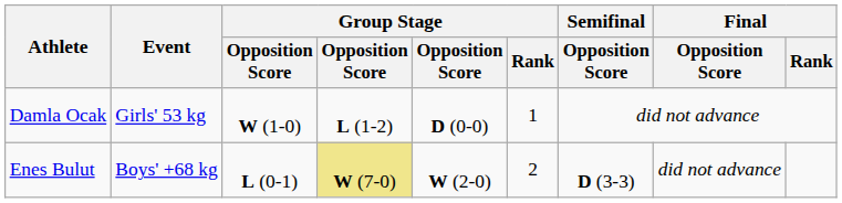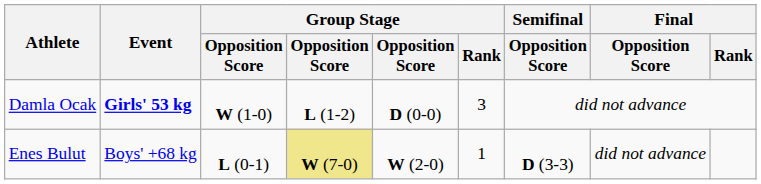Damla Ocak | Event: normal -> bold
Damla Ocak | Group Stage / Rank: 1 -> 3
Enes Bulut | Group Stage / Rank: 2 -> 1
